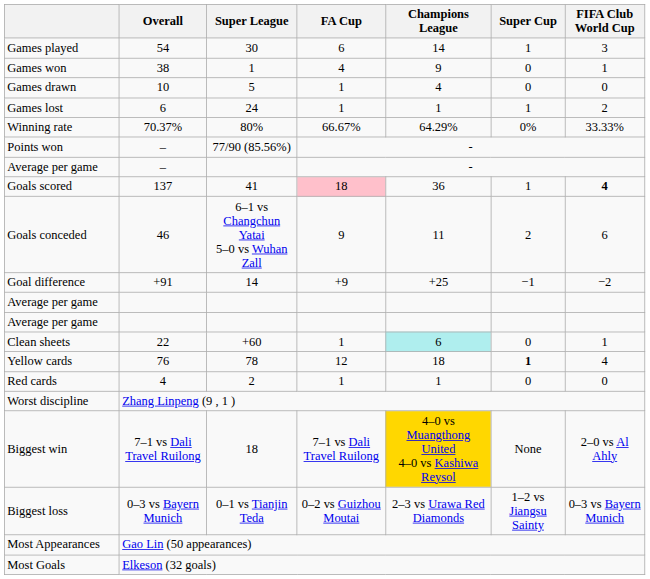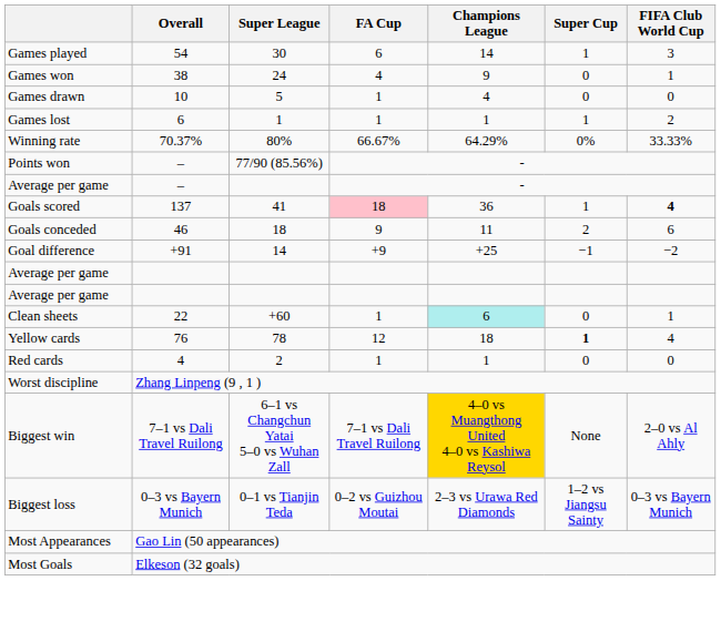Games won | Super League: 1 -> 24
Games lost | Super League: 24 -> 1
Goals conceded | Super League: 6–1 vs Changchun Yatai 5–0 vs Wuhan Zall -> 18
Biggest win | Super League: 18 -> 6–1 vs Changchun Yatai 5–0 vs Wuhan Zall
